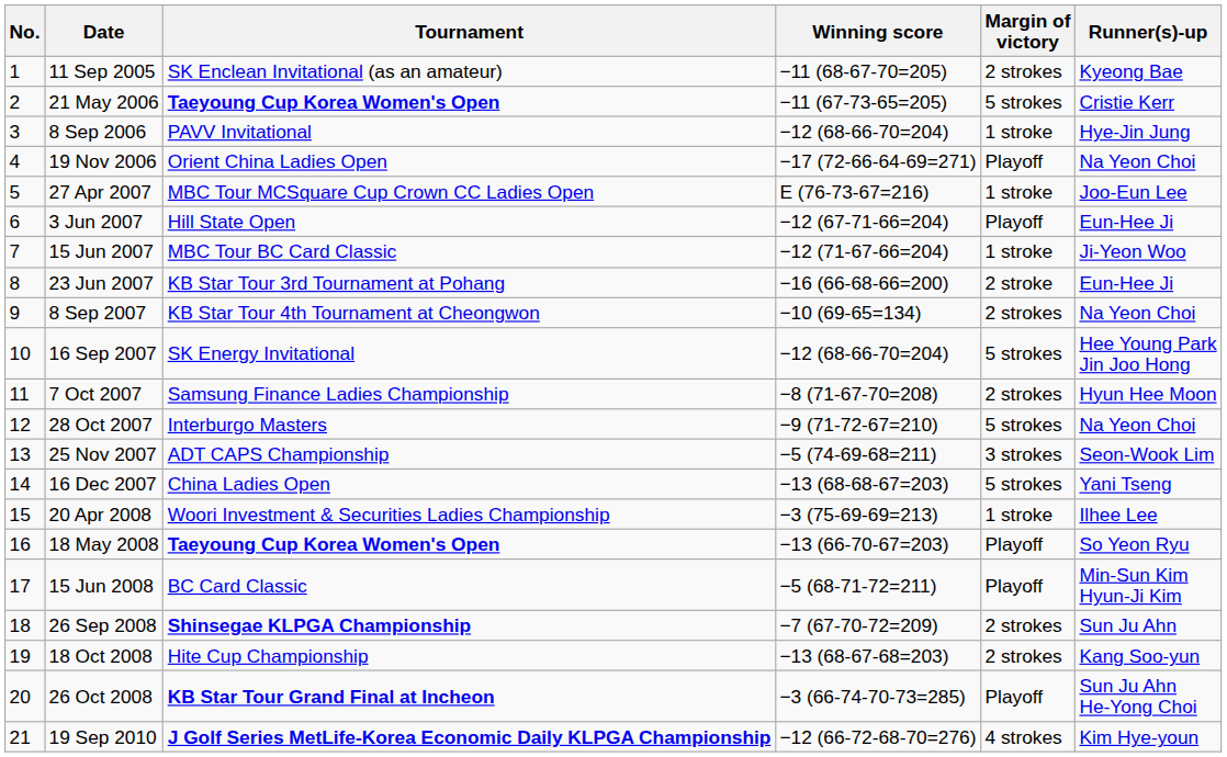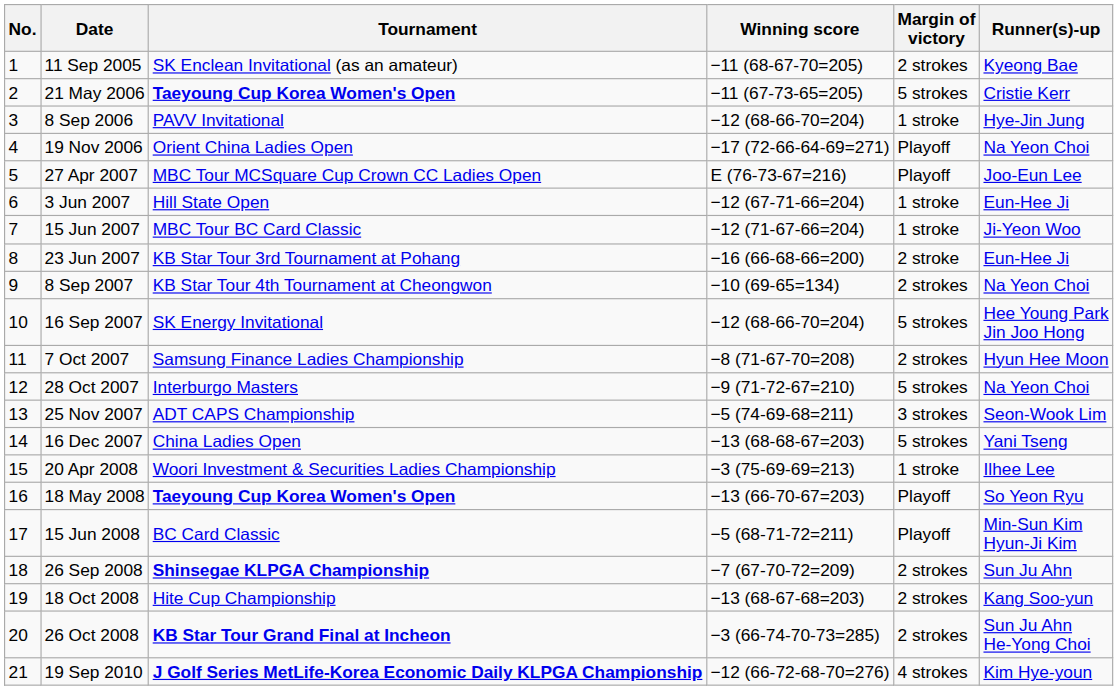27 Apr 2007 | Margin of victory: 1 stroke -> Playoff
3 Jun 2007 | Margin of victory: Playoff -> 1 stroke
26 Oct 2008 | Margin of victory: Playoff -> 2 strokes
